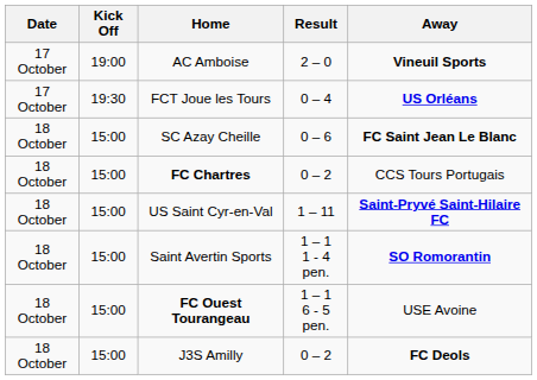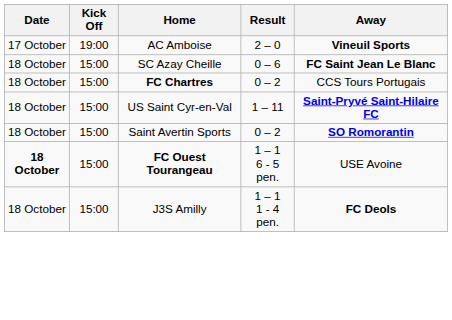- row: 17 October | 19:30 | FCT Joue les Tours | 0 – 4 | US Orléans
Saint Avertin Sports | Result: 1 – 1 1 - 4 pen. -> 0 – 2
FC Ouest Tourangeau | Date: normal -> bold
J3S Amilly | Result: 0 – 2 -> 1 – 1 1 - 4 pen.
